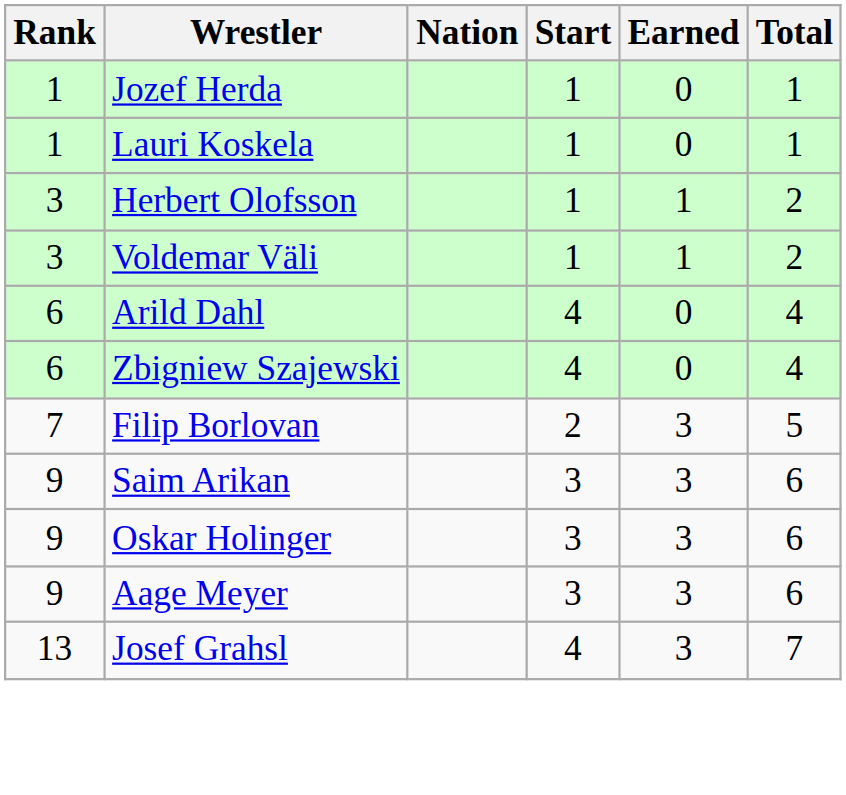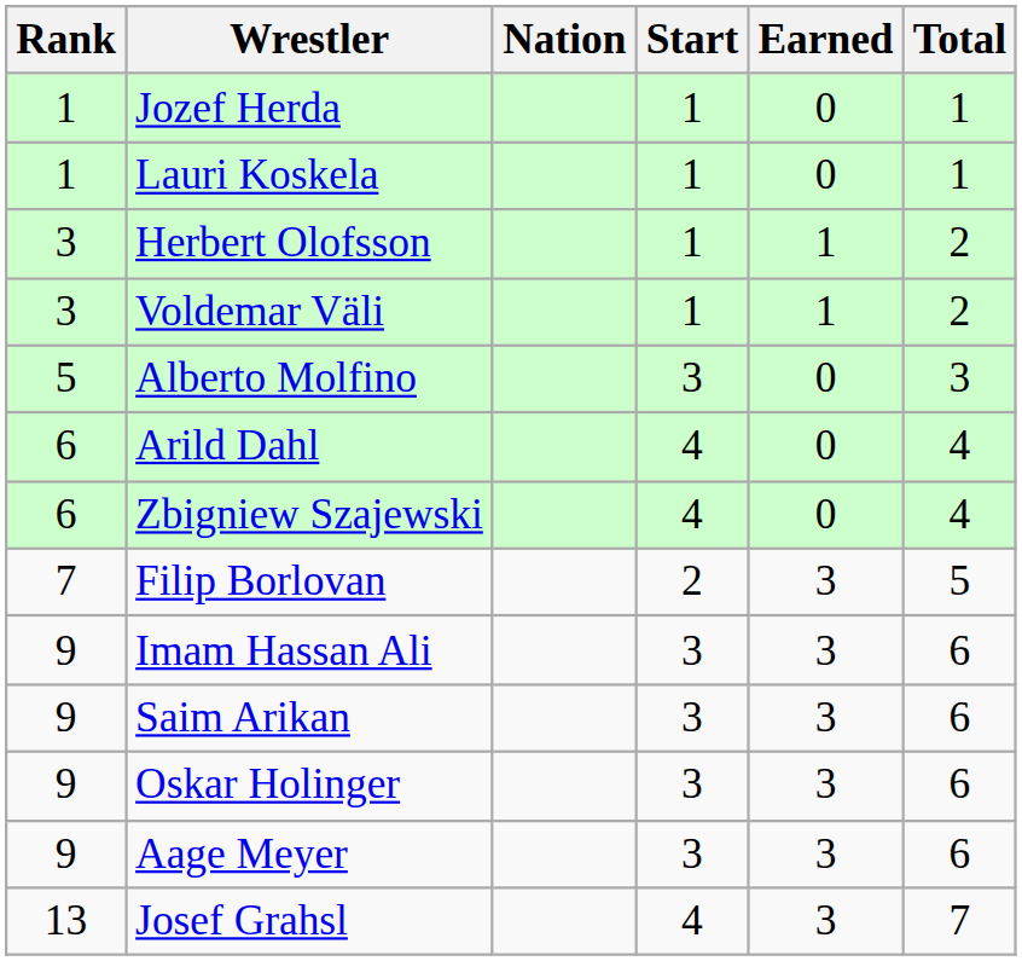+ row: 5 | Alberto Molfino | 3 | 0 | 3
+ row: 9 | Imam Hassan Ali | 3 | 3 | 6
